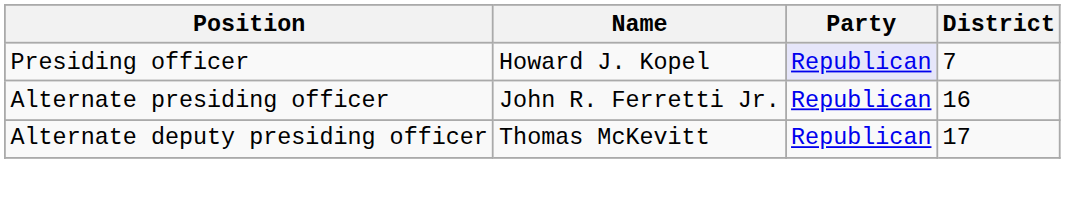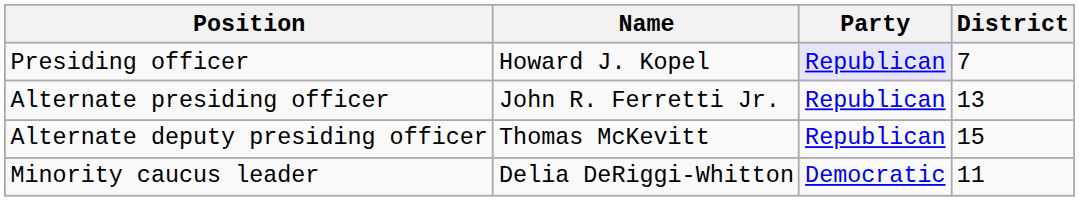Alternate presiding officer | District: 16 -> 13
Alternate deputy presiding officer | District: 17 -> 15
+ row: Minority caucus leader | Delia DeRiggi-Whitton | Democratic | 11
